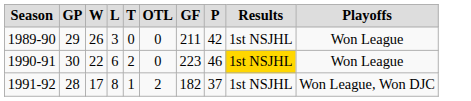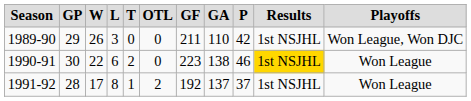+ column: GA | 110 | 138 | 137
1989-90 | Playoffs: Won League -> Won League, Won DJC
1991-92 | GF: 182 -> 192
1991-92 | Playoffs: Won League, Won DJC -> Won League
